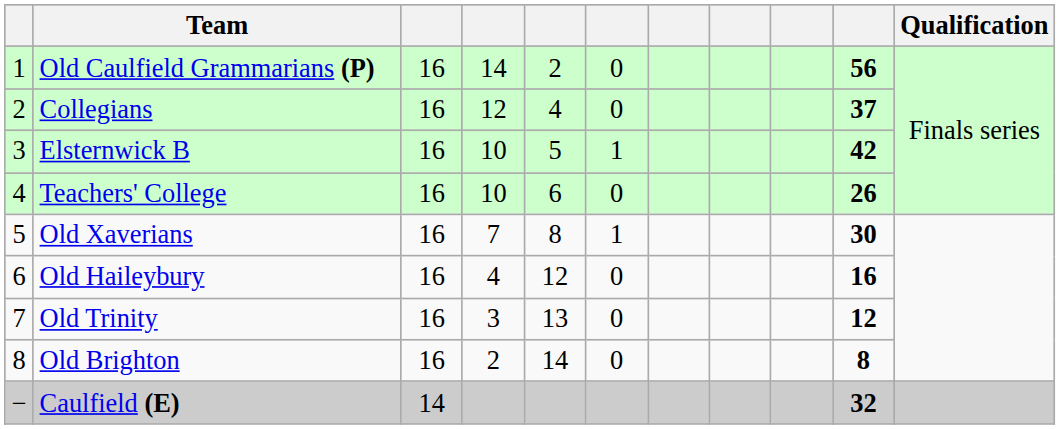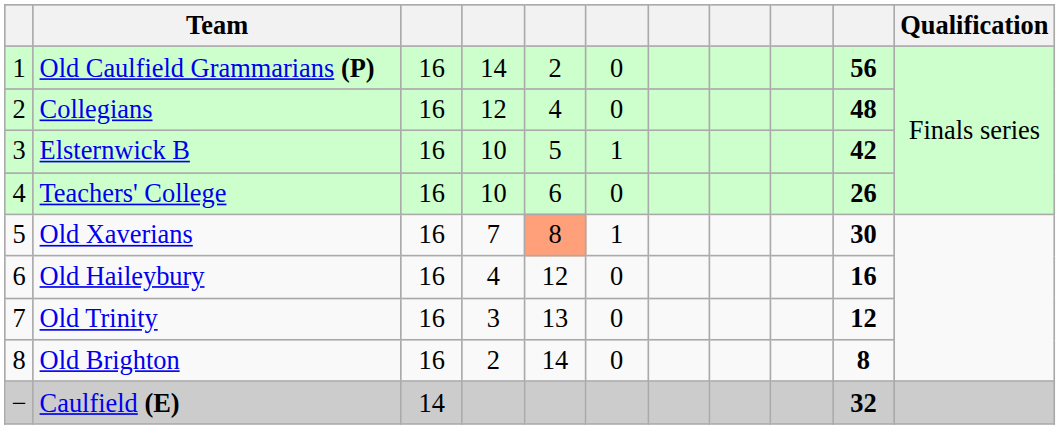Collegians | column 10: 37 -> 48
Old Xaverians | column 5: no background -> lightsalmon background
